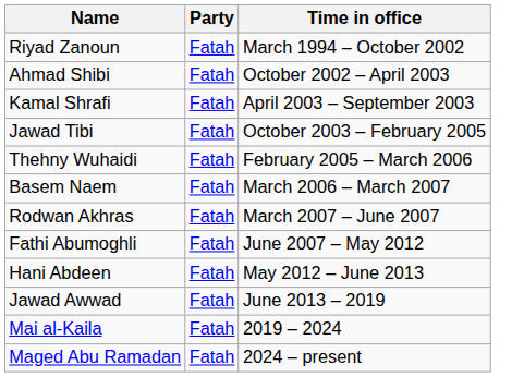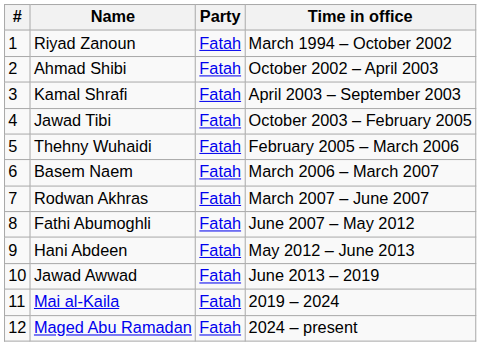+ column: # | 1 | 2 | 3 | 4 | 5 | 6 | 7 | 8 | 9 | 10 | 11 | 12
